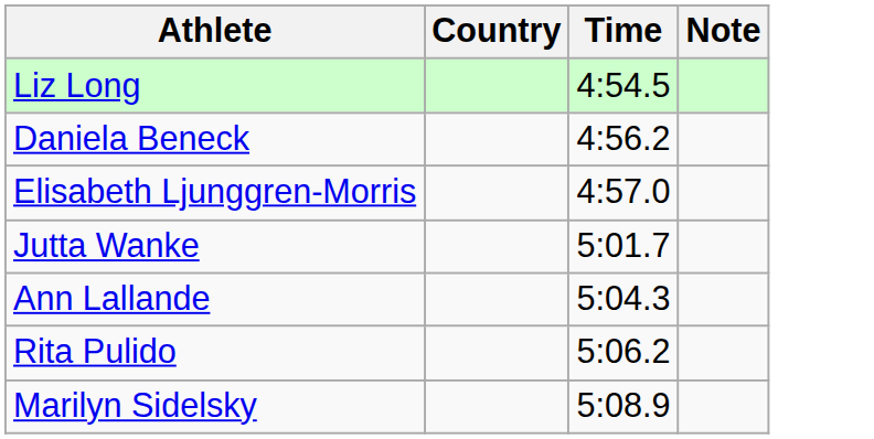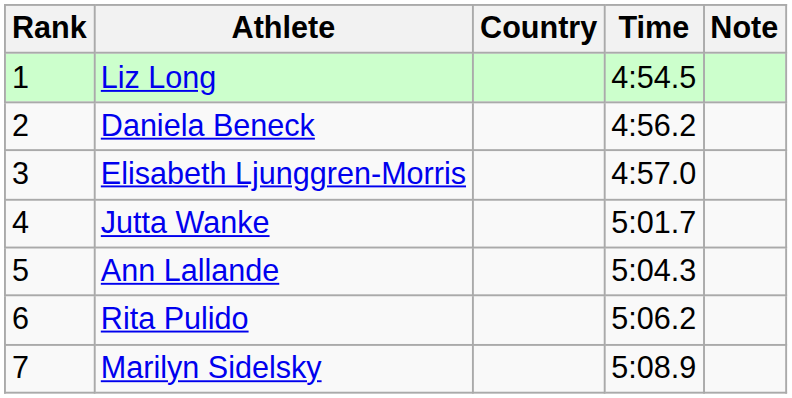+ column: Rank | 1 | 2 | 3 | 4 | 5 | 6 | 7
